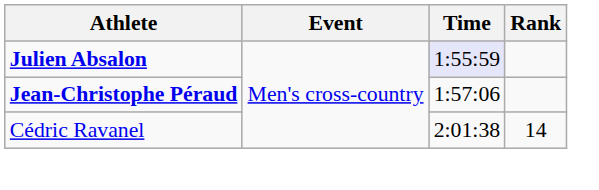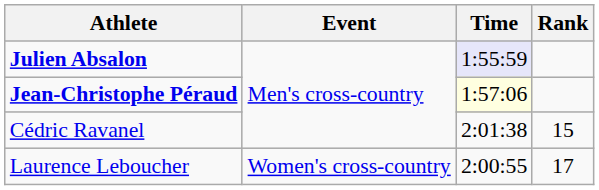Jean-Christophe Péraud | Time: no background -> lightyellow background
Cédric Ravanel | Rank: 14 -> 15
+ row: Laurence Leboucher | Women's cross-country | 2:00:55 | 17
